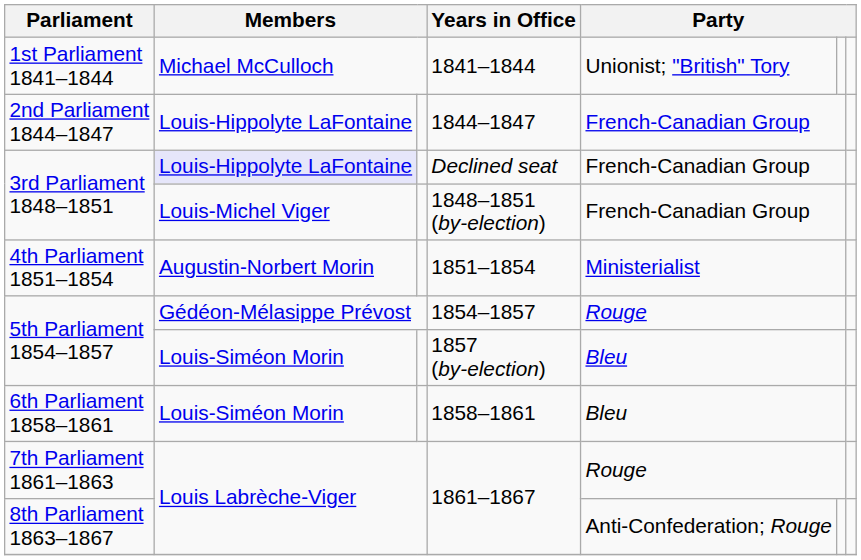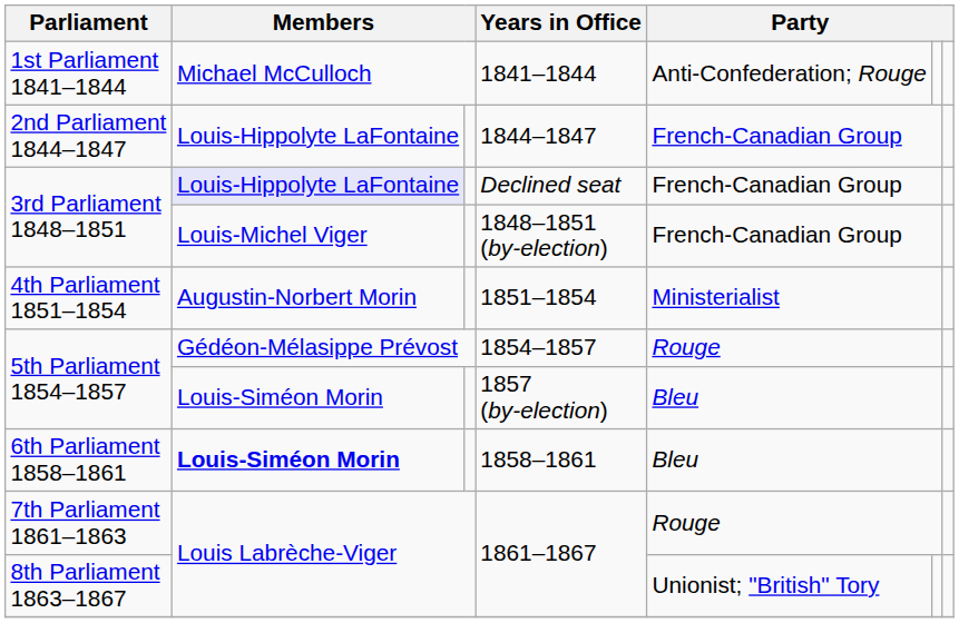1841–1844 | column 5: Unionist; "British" Tory -> Anti-Confederation; Rouge
1858–1861 | column 2: normal -> bold
8th Parliament 1863–1867 / 1861–1867 | column 5: Anti-Confederation; Rouge -> Unionist; "British" Tory
